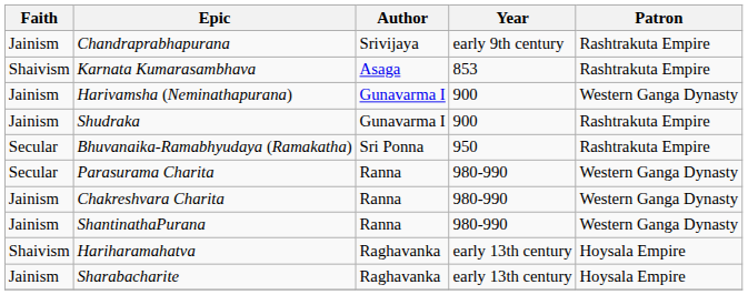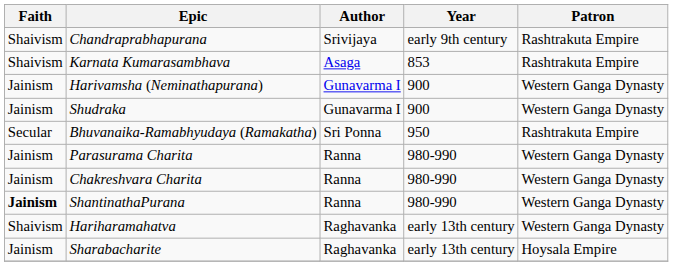Chandraprabhapurana | Faith: Jainism -> Shaivism
Shudraka | Patron: Rashtrakuta Empire -> Western Ganga Dynasty
Parasurama Charita | Faith: Secular -> Jainism
ShantinathaPurana | Faith: normal -> bold
Hariharamahatva | Patron: Hoysala Empire -> Western Ganga Dynasty
